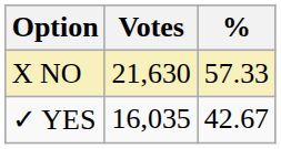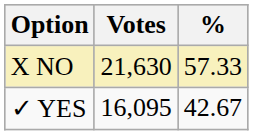✓ YES | Votes: 16,035 -> 16,095
